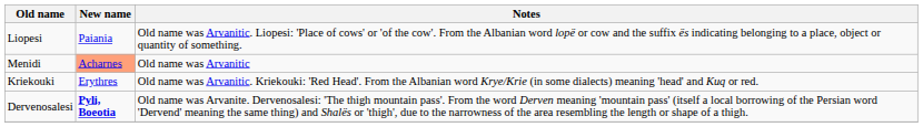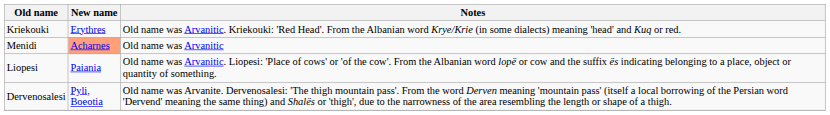rows swapped: Liopesi <-> Kriekouki
Dervenosalesi | New name: bold -> normal
